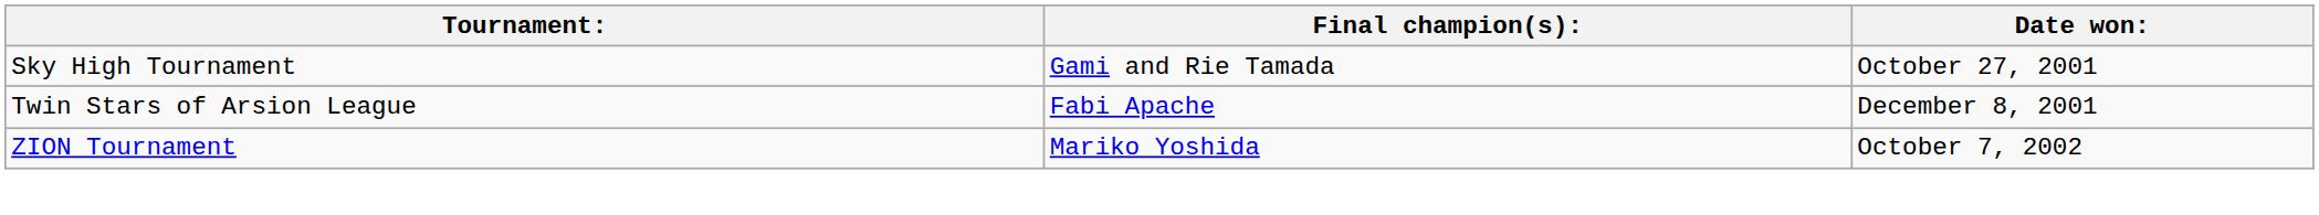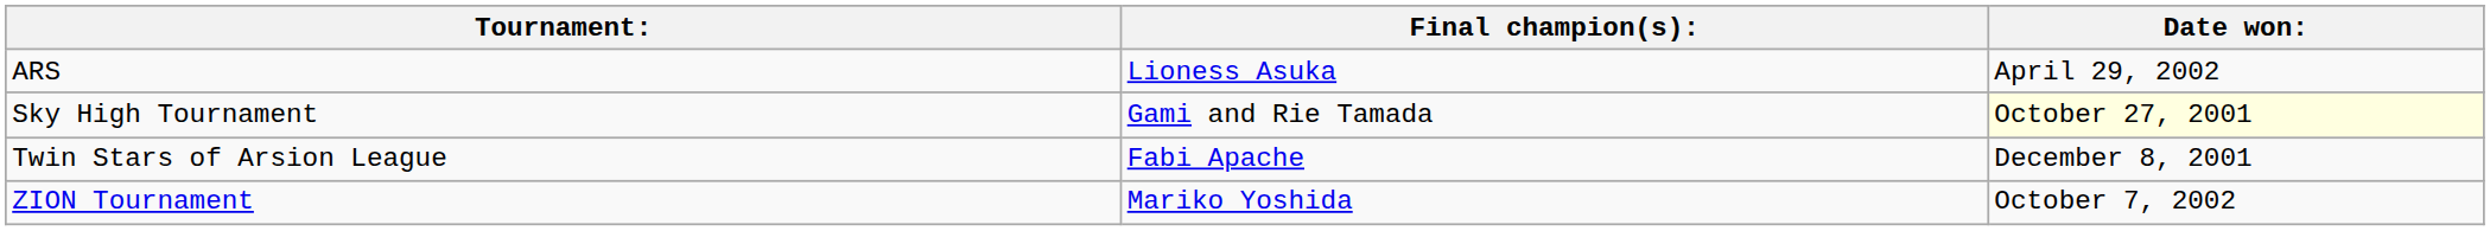+ row: ARS | Lioness Asuka | April 29, 2002
Sky High Tournament | Date won:: no background -> lightyellow background
